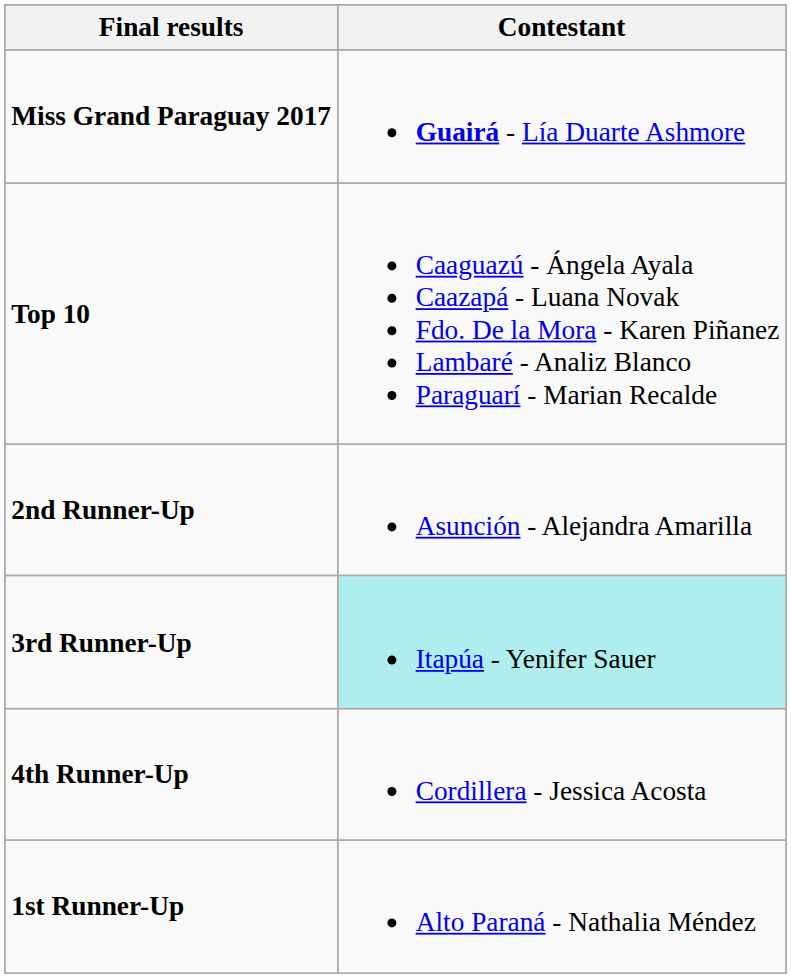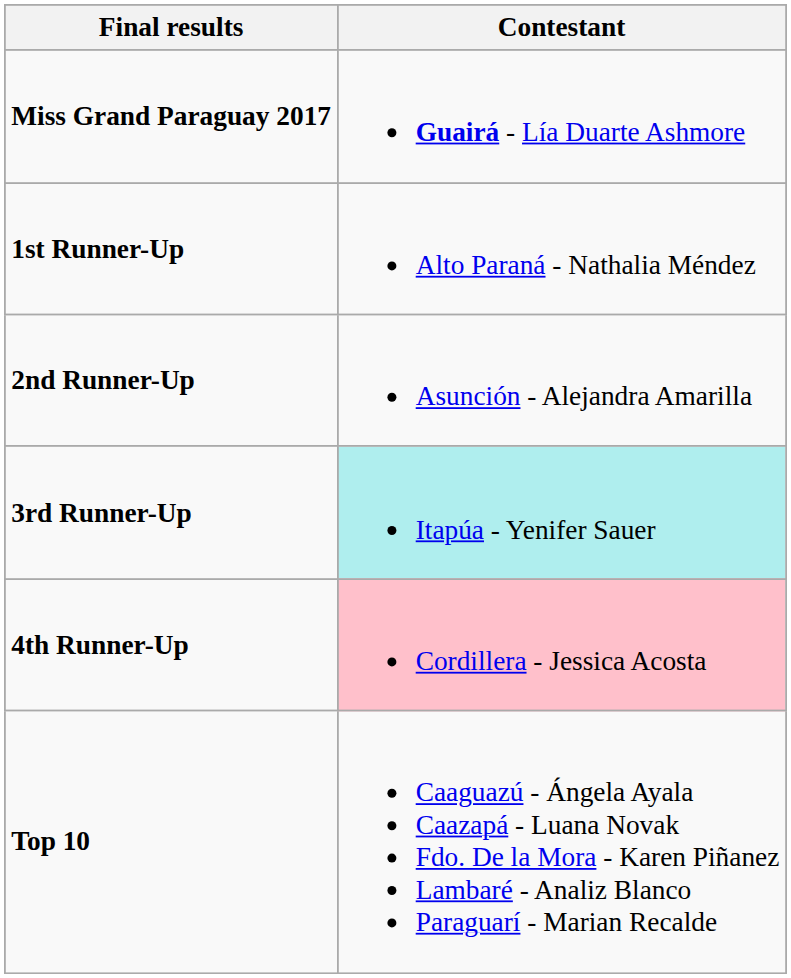rows swapped: 1st Runner-Up <-> Top 10
4th Runner-Up | Contestant: no background -> pink background
